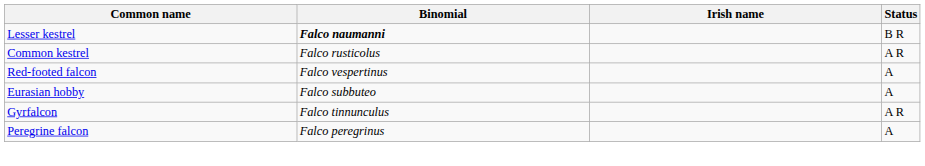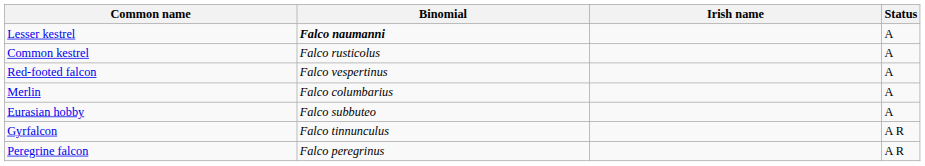Lesser kestrel | Status: B R -> A
Common kestrel | Status: A R -> A
+ row: Merlin | Falco columbarius | A
Peregrine falcon | Status: A -> A R
